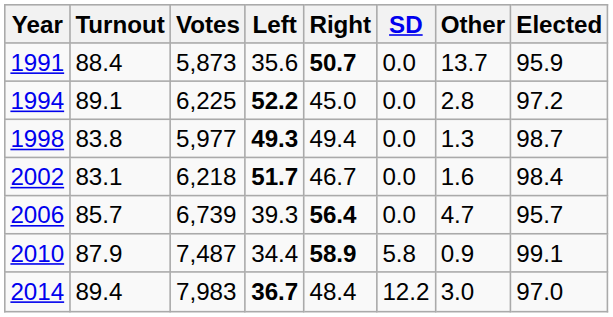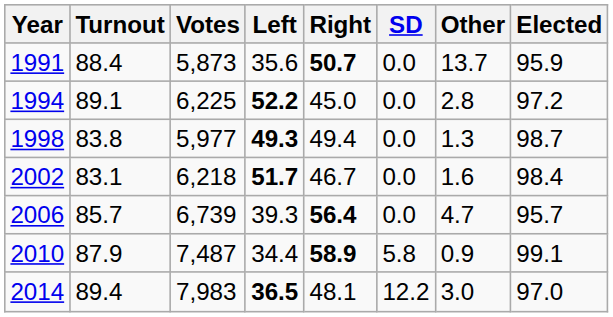2014 | Left: 36.7 -> 36.5
2014 | Right: 48.4 -> 48.1
